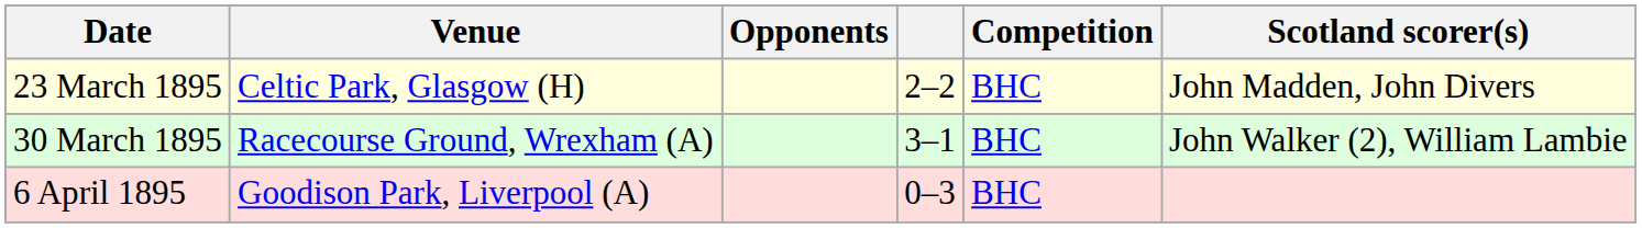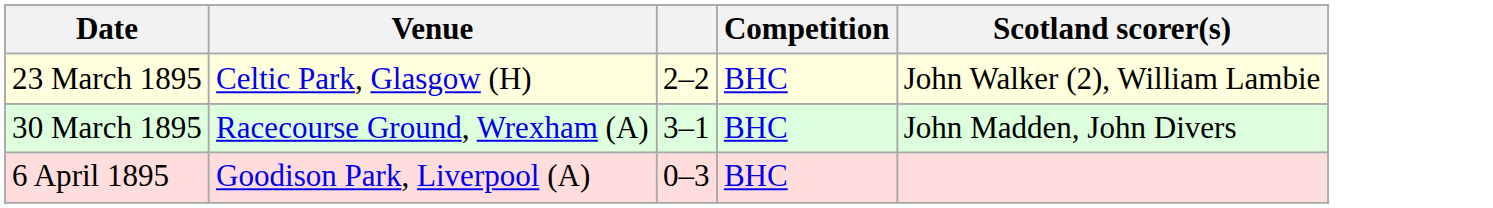- column: Opponents
23 March 1895 | Scotland scorer(s): John Madden, John Divers -> John Walker (2), William Lambie
30 March 1895 | Scotland scorer(s): John Walker (2), William Lambie -> John Madden, John Divers
